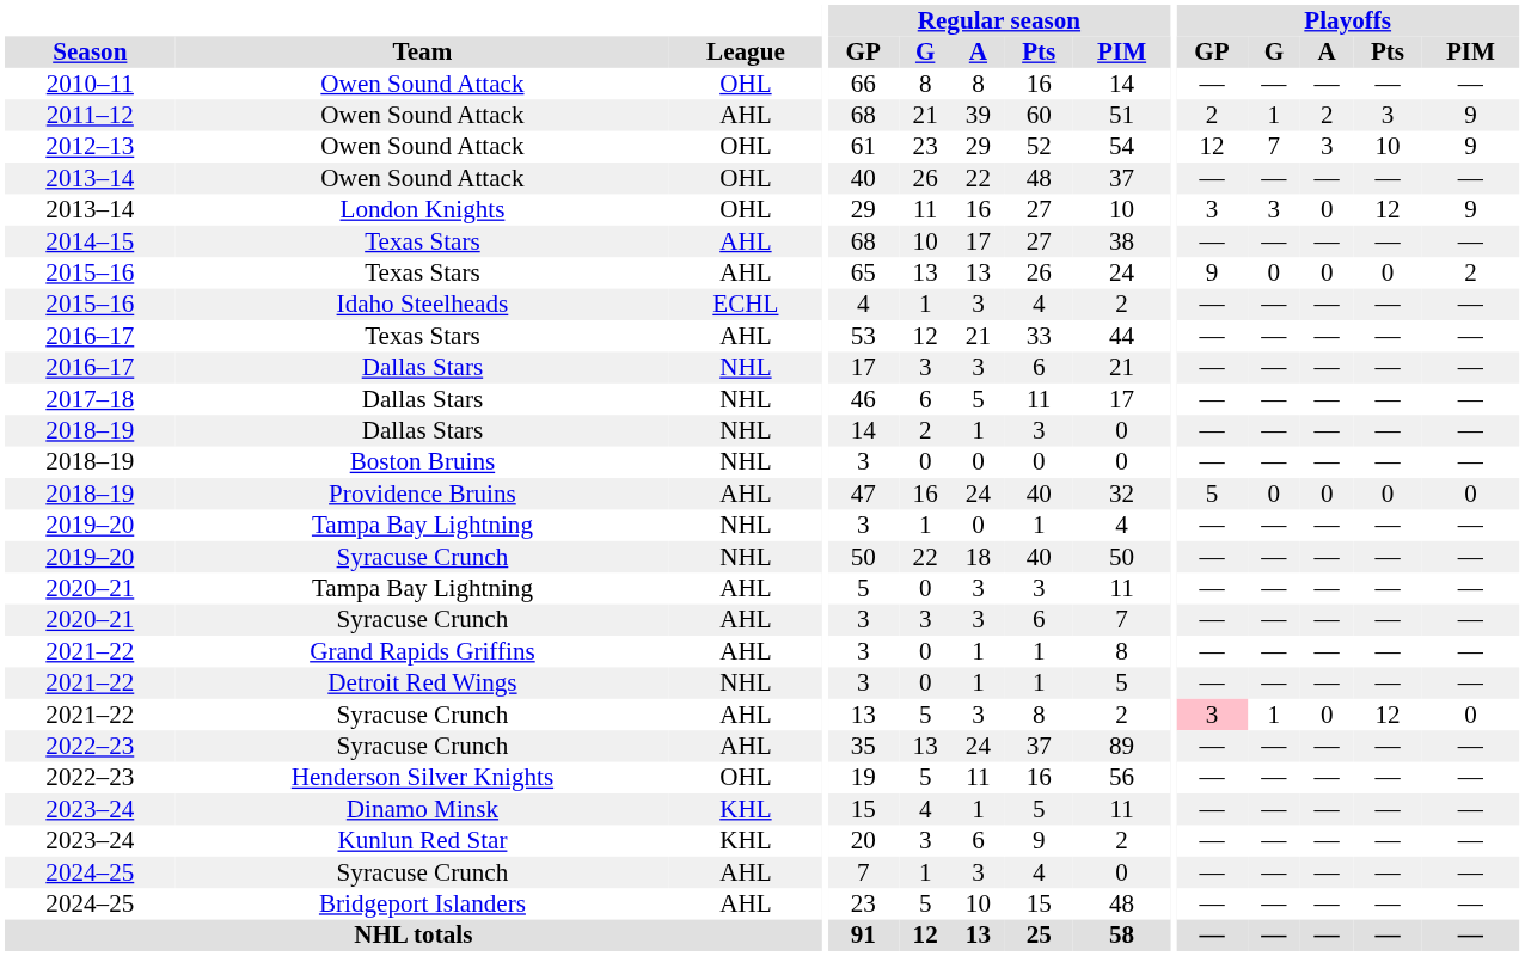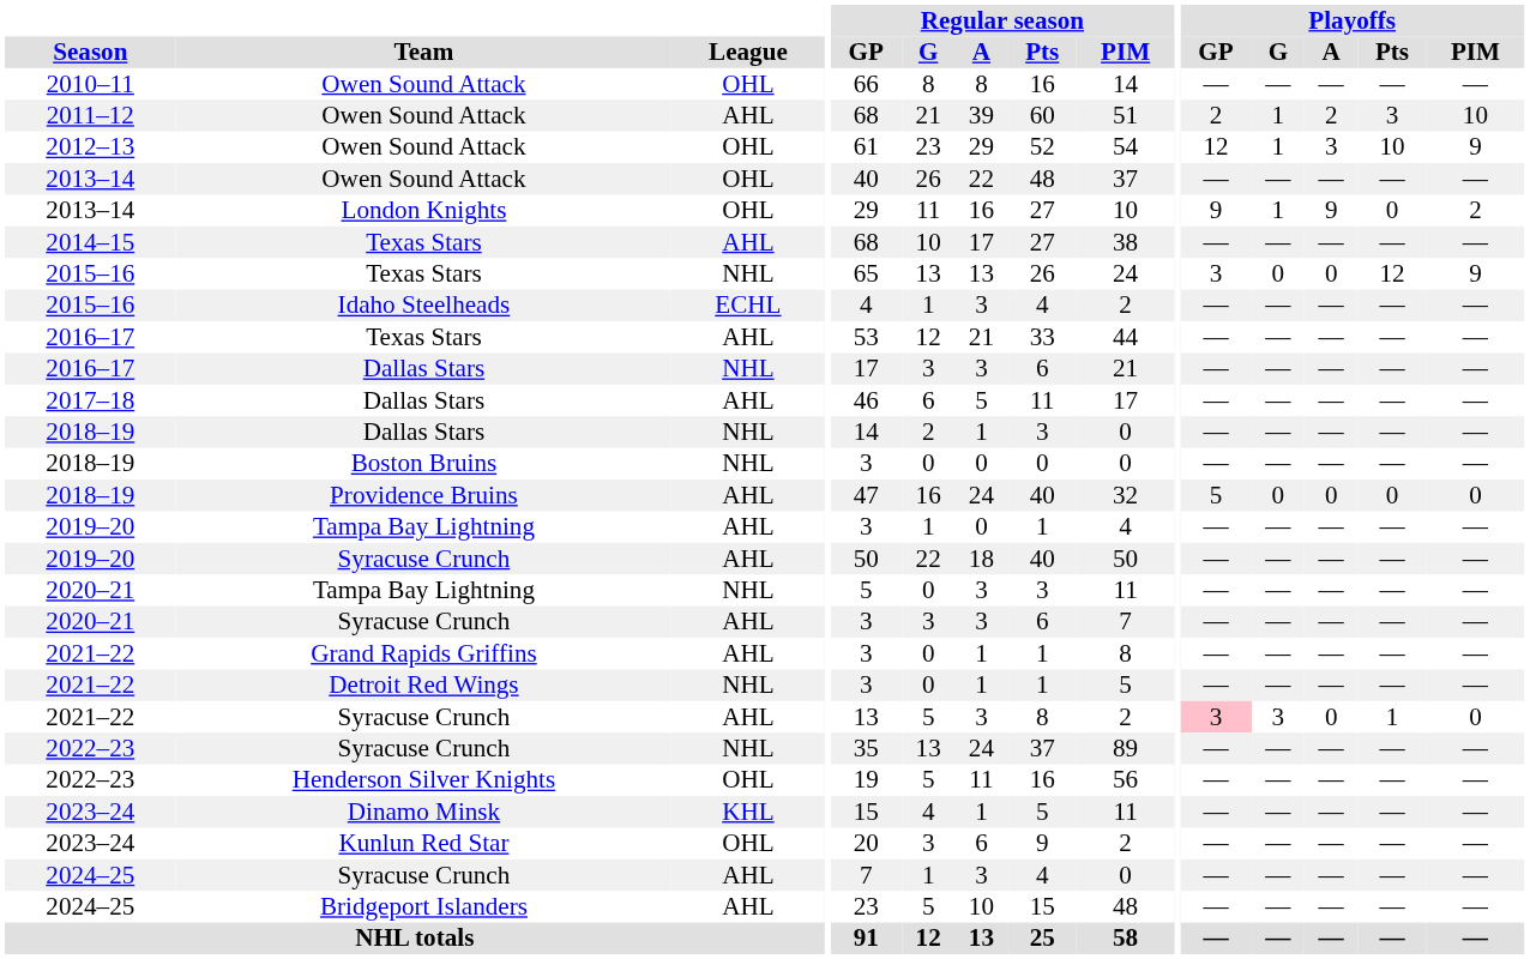2011–12 | Playoffs / PIM: 9 -> 10
2012–13 | Playoffs / G: 7 -> 1
2013–14 / London Knights | Playoffs / GP: 3 -> 9
2013–14 / London Knights | Playoffs / G: 3 -> 1
2013–14 / London Knights | Playoffs / A: 0 -> 9
2013–14 / London Knights | Playoffs / Pts: 12 -> 0
2013–14 / London Knights | Playoffs / PIM: 9 -> 2
2015–16 / Texas Stars | League: AHL -> NHL
2015–16 / Texas Stars | Playoffs / GP: 9 -> 3
2015–16 / Texas Stars | Playoffs / Pts: 0 -> 12
2015–16 / Texas Stars | Playoffs / PIM: 2 -> 9
2017–18 | League: NHL -> AHL
2019–20 / Tampa Bay Lightning | League: NHL -> AHL
2019–20 / Syracuse Crunch | League: NHL -> AHL
2020–21 / Tampa Bay Lightning | League: AHL -> NHL
2021–22 / Syracuse Crunch | Playoffs / G: 1 -> 3
2021–22 / Syracuse Crunch | Playoffs / Pts: 12 -> 1
2022–23 / Syracuse Crunch | League: AHL -> NHL
2023–24 / Kunlun Red Star | League: KHL -> OHL
